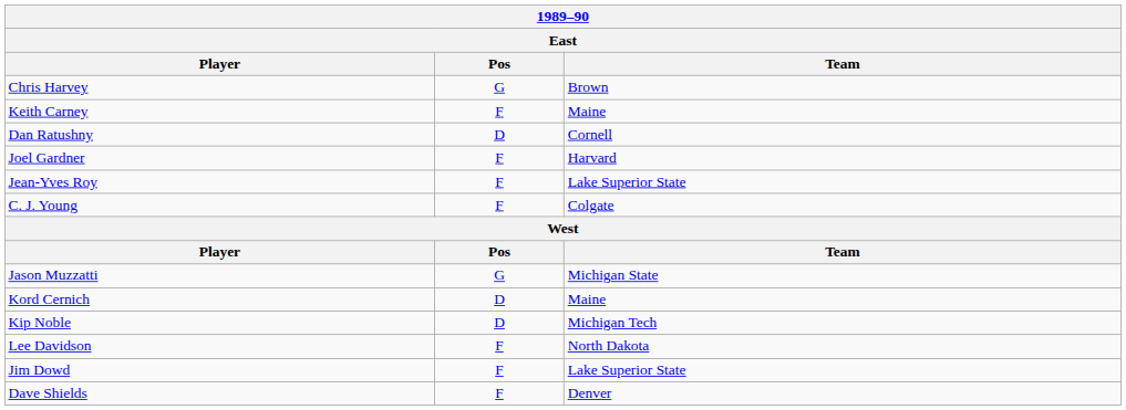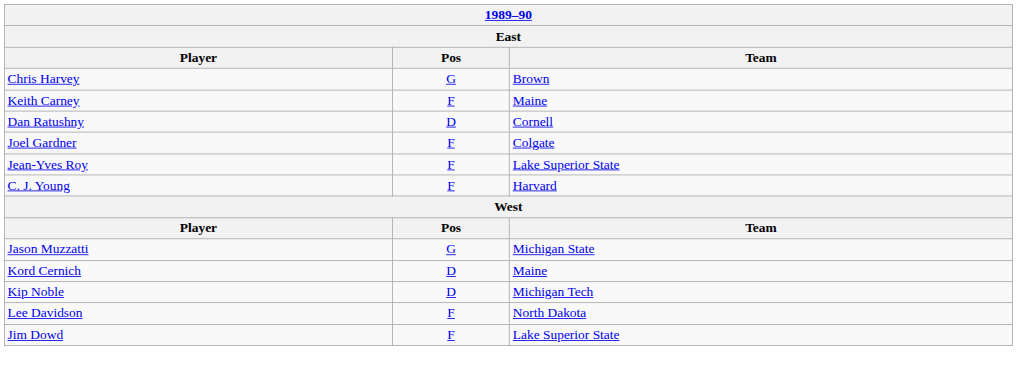Joel Gardner | Team: Harvard -> Colgate
C. J. Young | Team: Colgate -> Harvard
- row: Dave Shields | F | Denver
